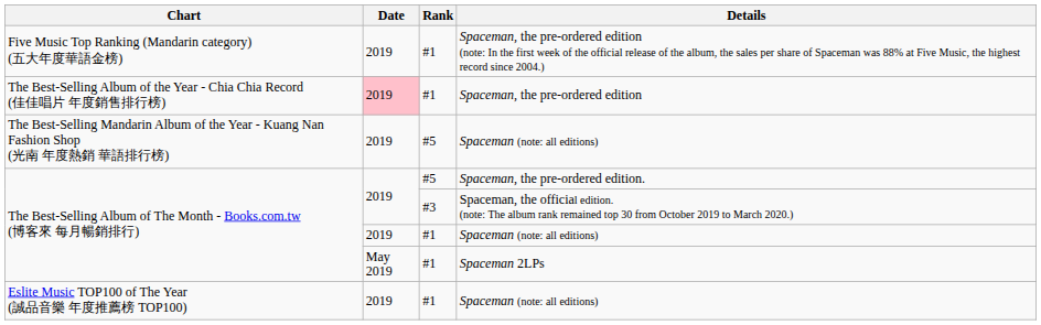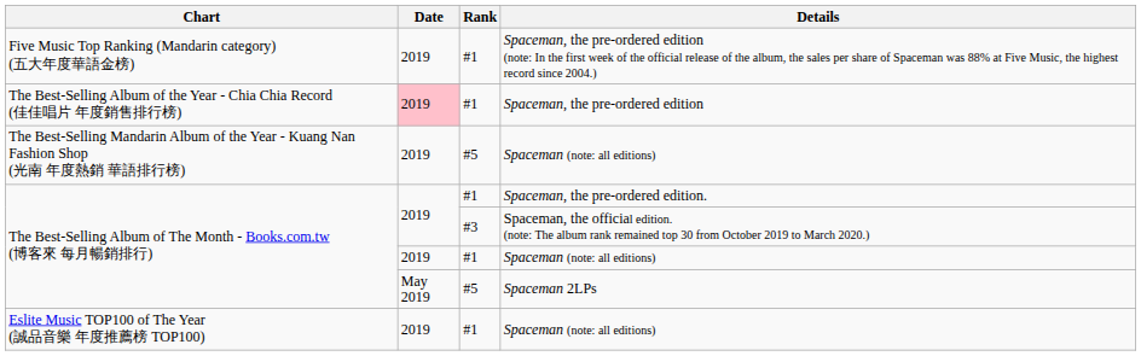Spaceman, the pre-ordered edition. | Rank: #5 -> #1
Spaceman 2LPs | Rank: #1 -> #5
